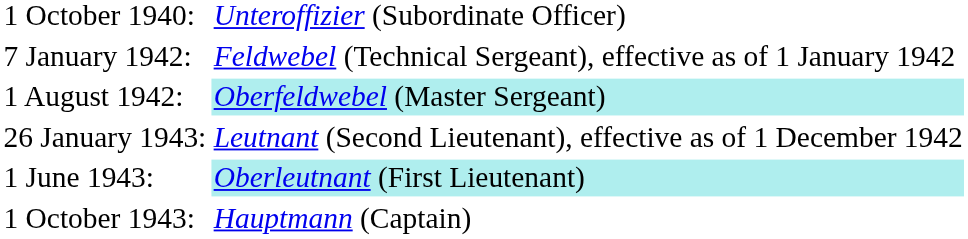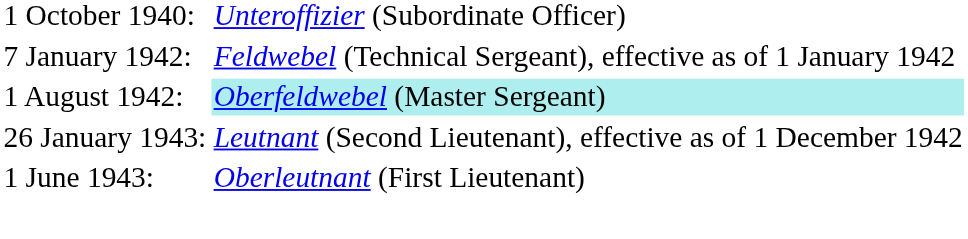1 June 1943: | column 2: paleturquoise background -> no background
- row: 1 October 1943: | Hauptmann (Captain)
